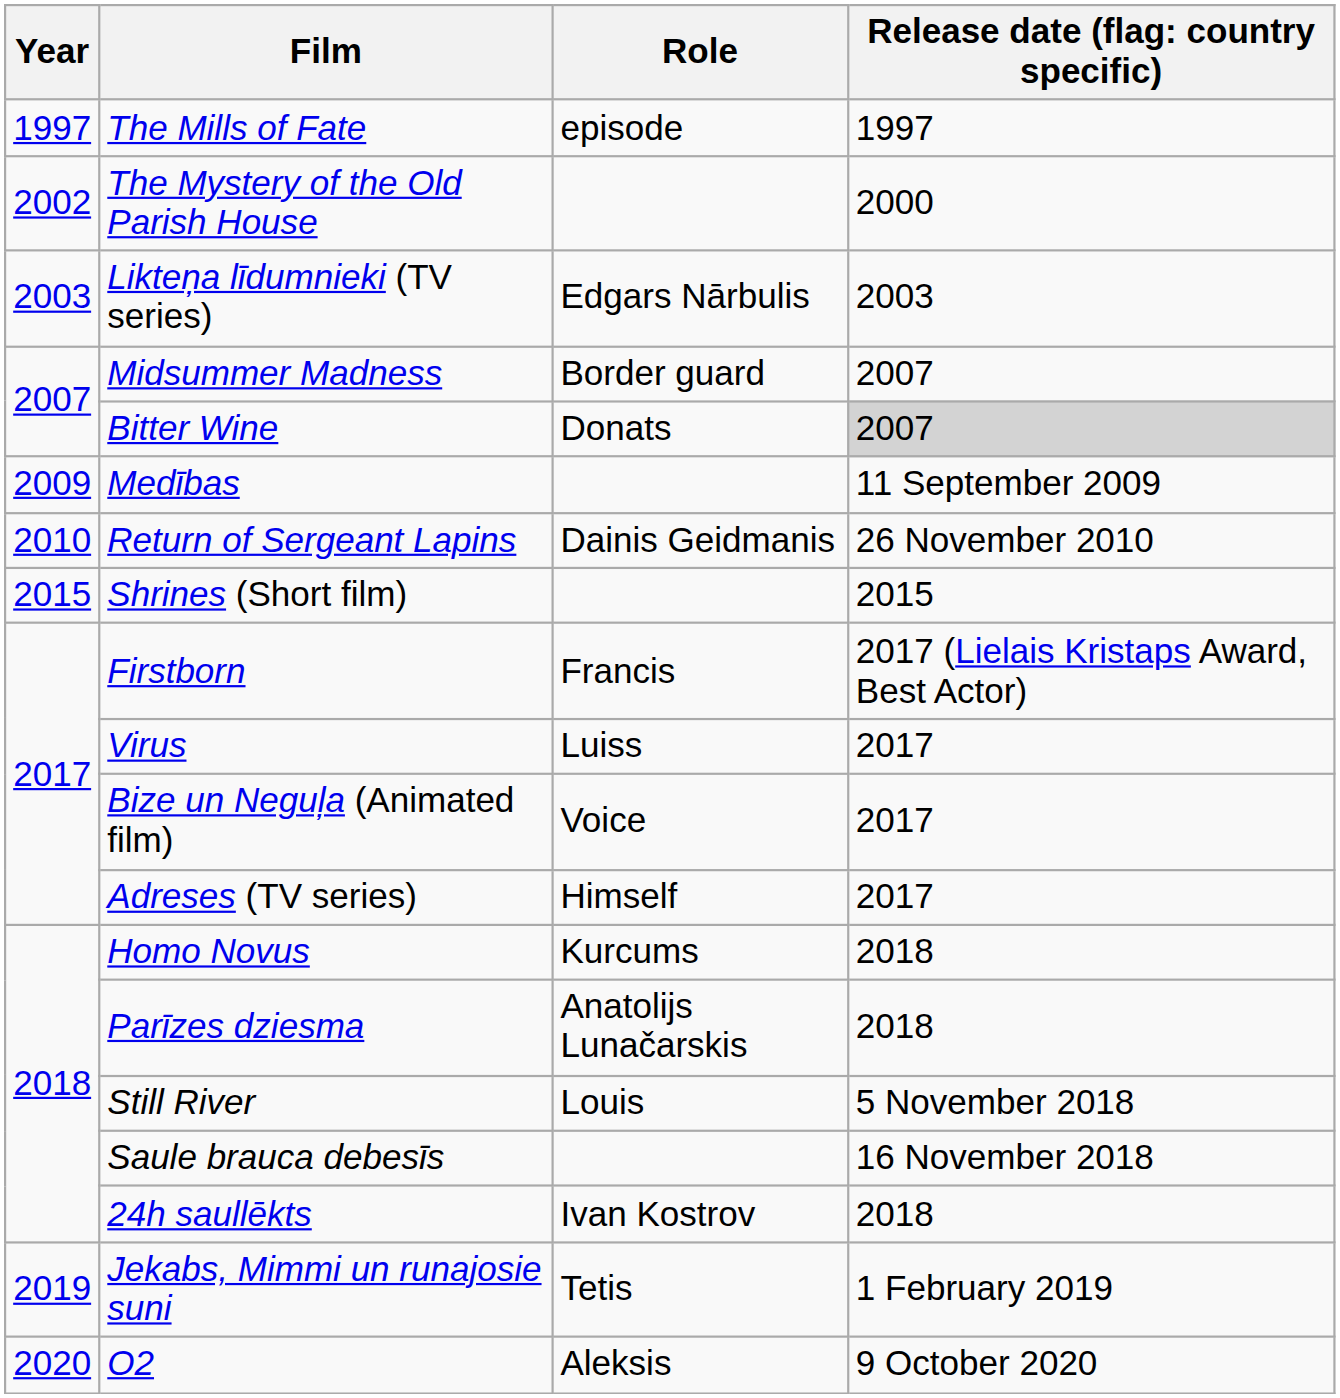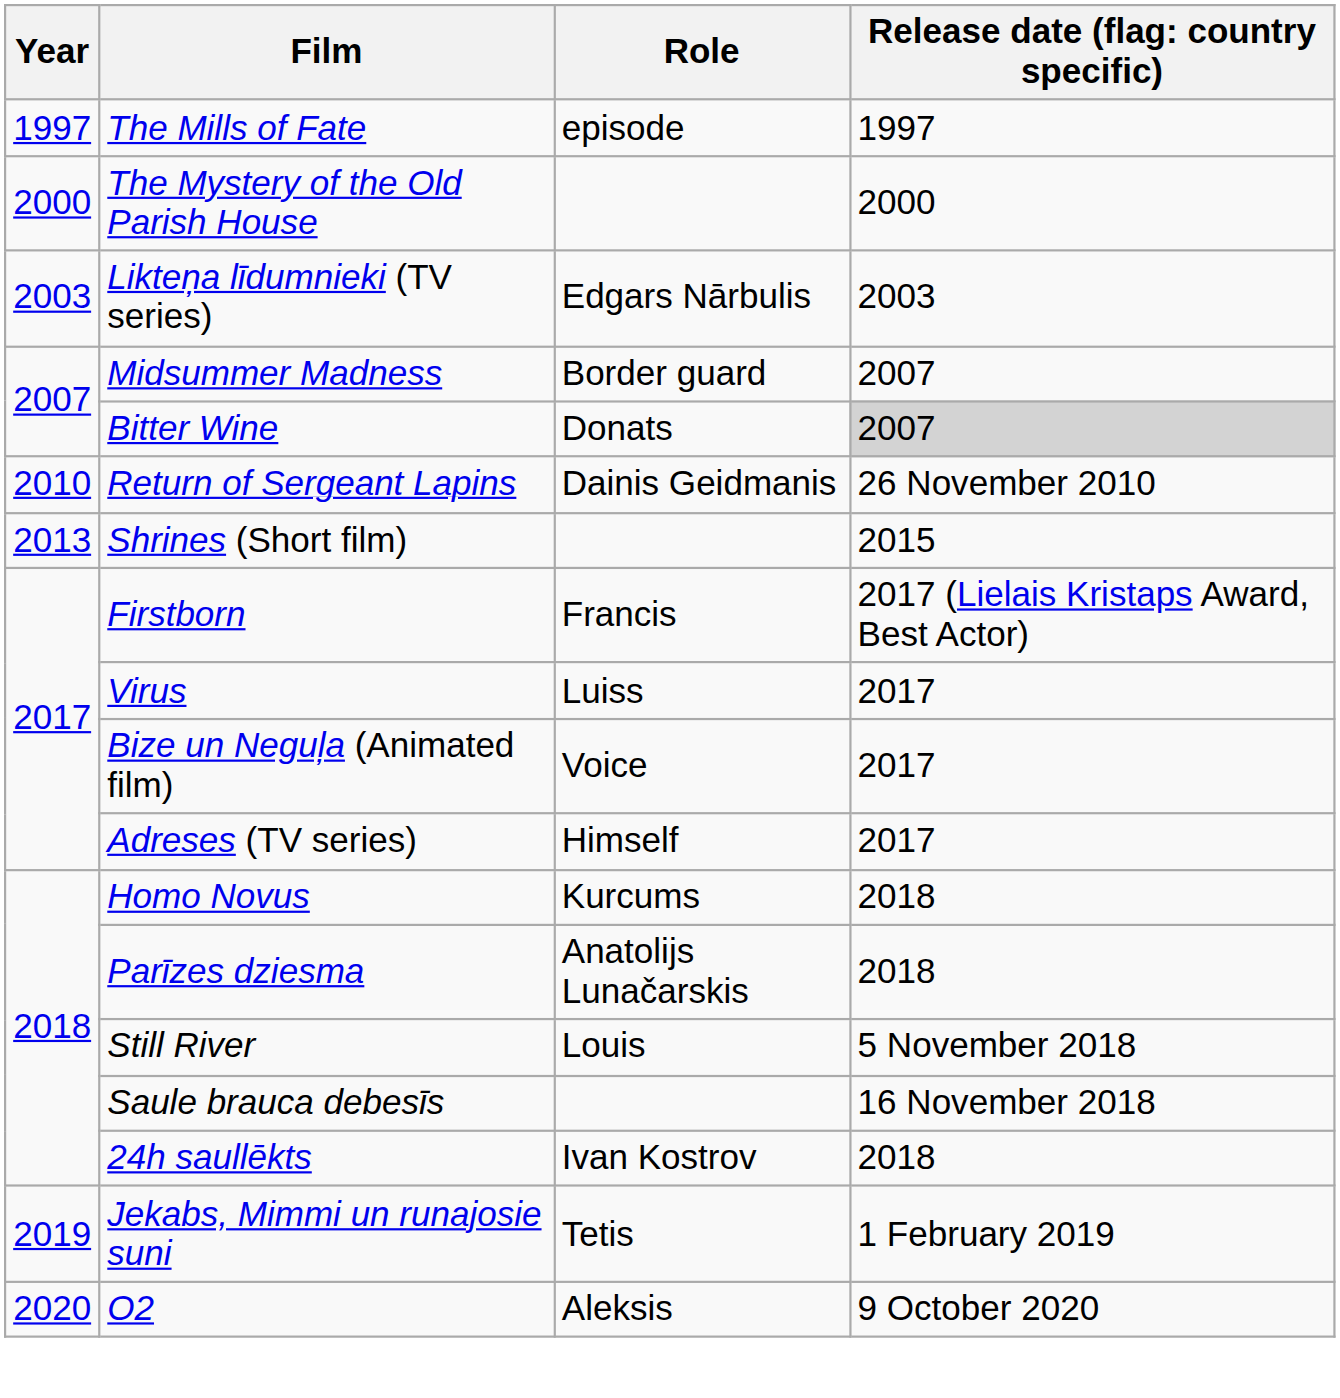The Mystery of the Old Parish House | Year: 2002 -> 2000
- row: 2009 | Medības | 11 September 2009
Shrines (Short film) | Year: 2015 -> 2013
